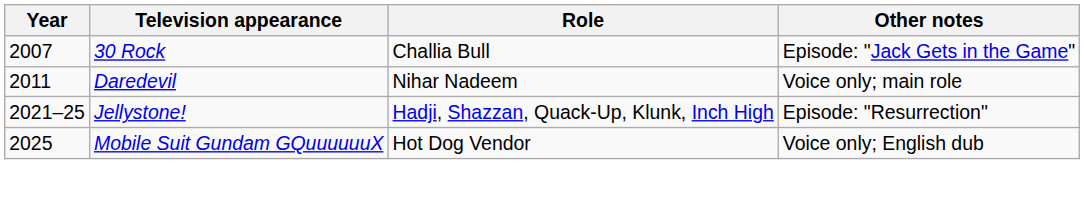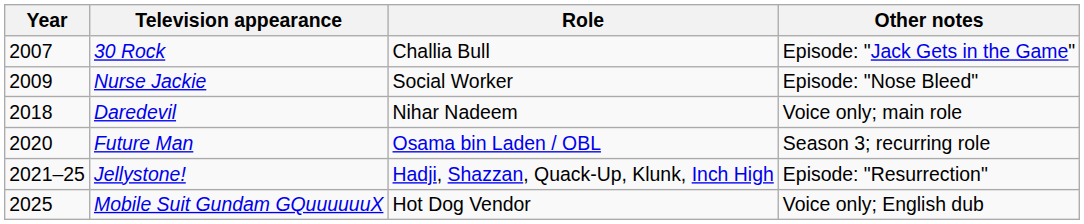+ row: 2009 | Nurse Jackie | Social Worker | Episode: "Nose Bleed"
Daredevil | Year: 2011 -> 2018
+ row: 2020 | Future Man | Osama bin Laden / OBL | Season 3; recurring role
